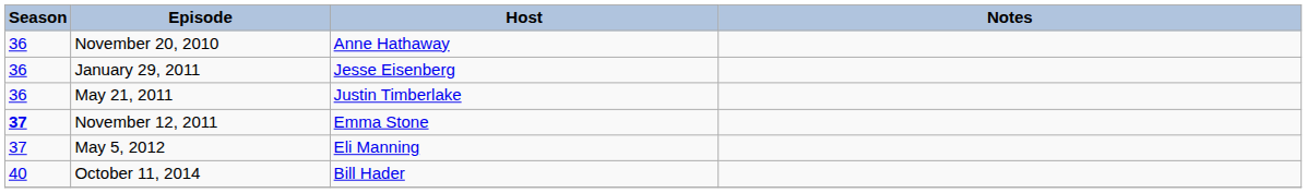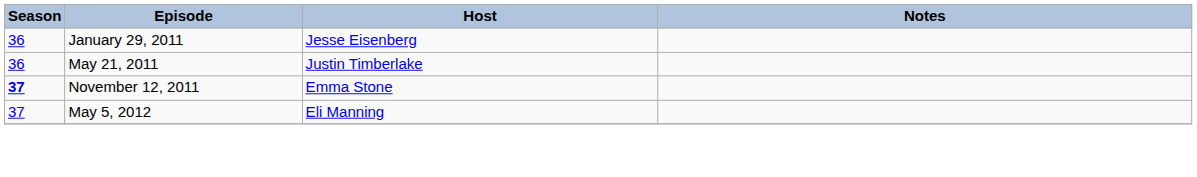- row: 36 | November 20, 2010 | Anne Hathaway
- row: 40 | October 11, 2014 | Bill Hader
